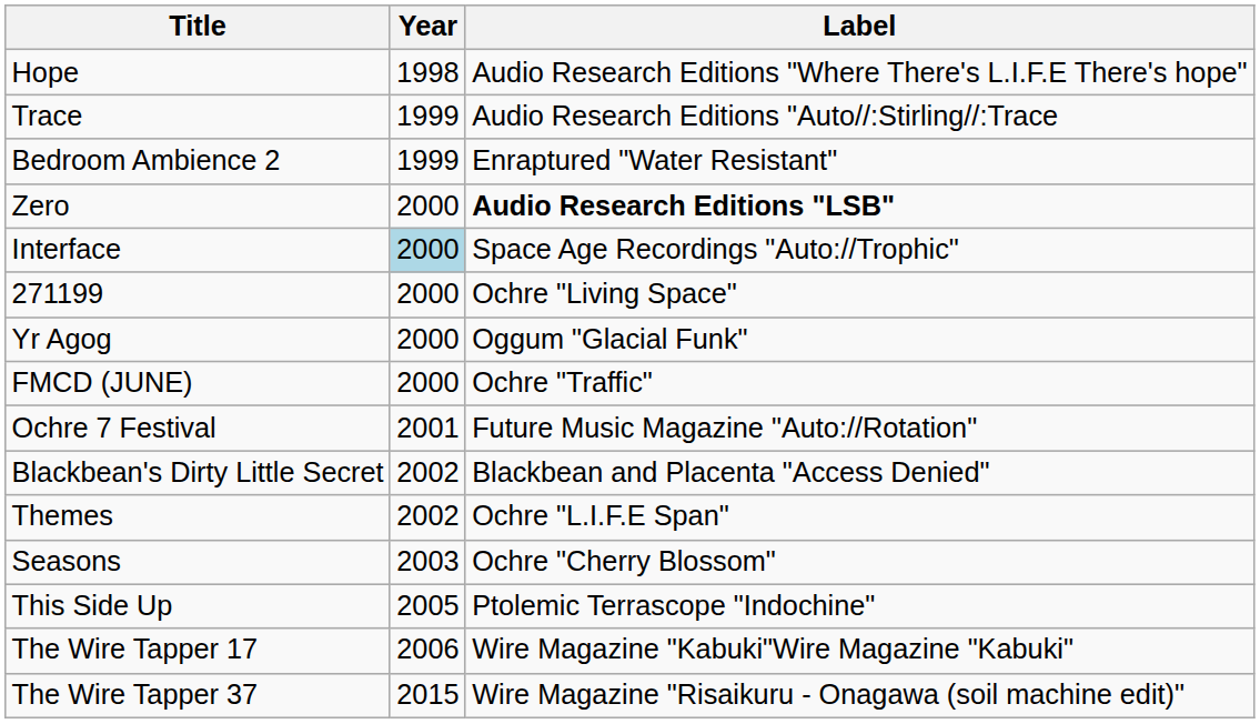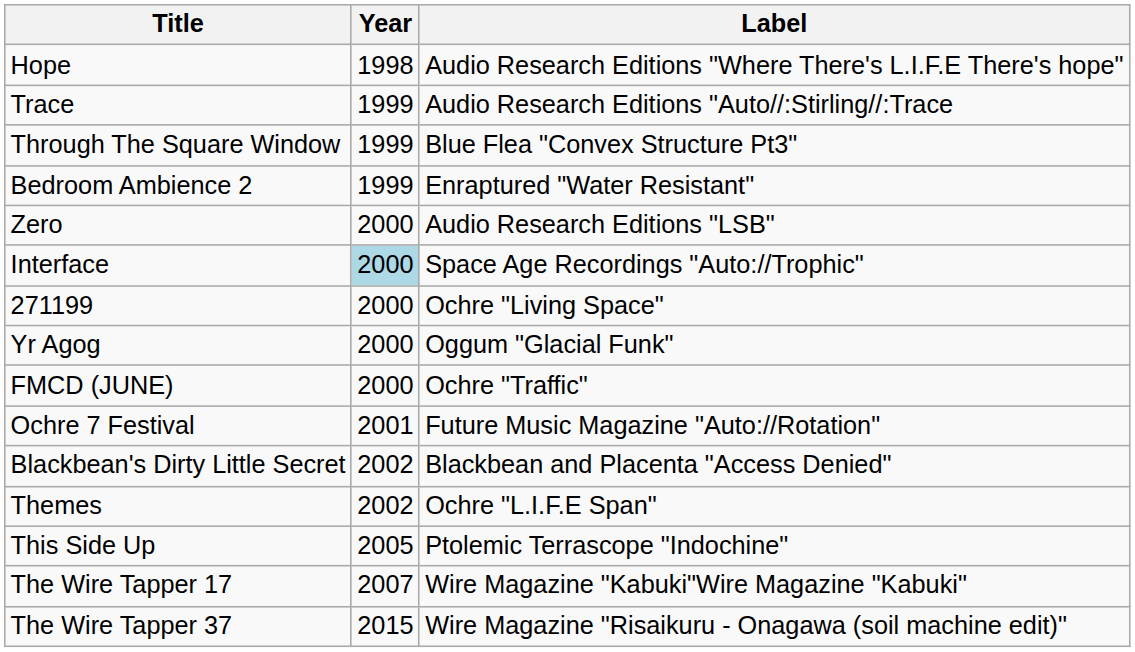+ row: Through The Square Window | 1999 | Blue Flea "Convex Structure Pt3"
Zero | Label: bold -> normal
- row: Seasons | 2003 | Ochre "Cherry Blossom"
The Wire Tapper 17 | Year: 2006 -> 2007
